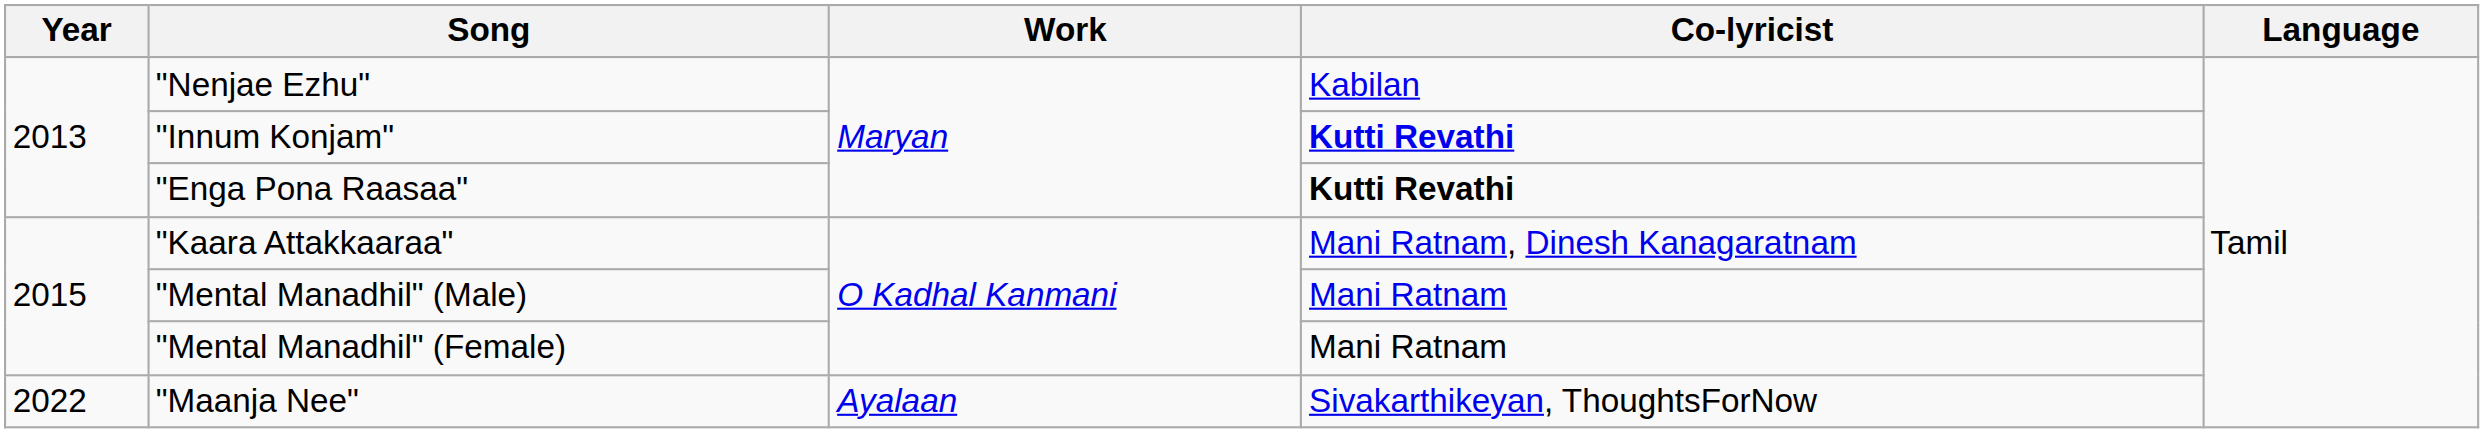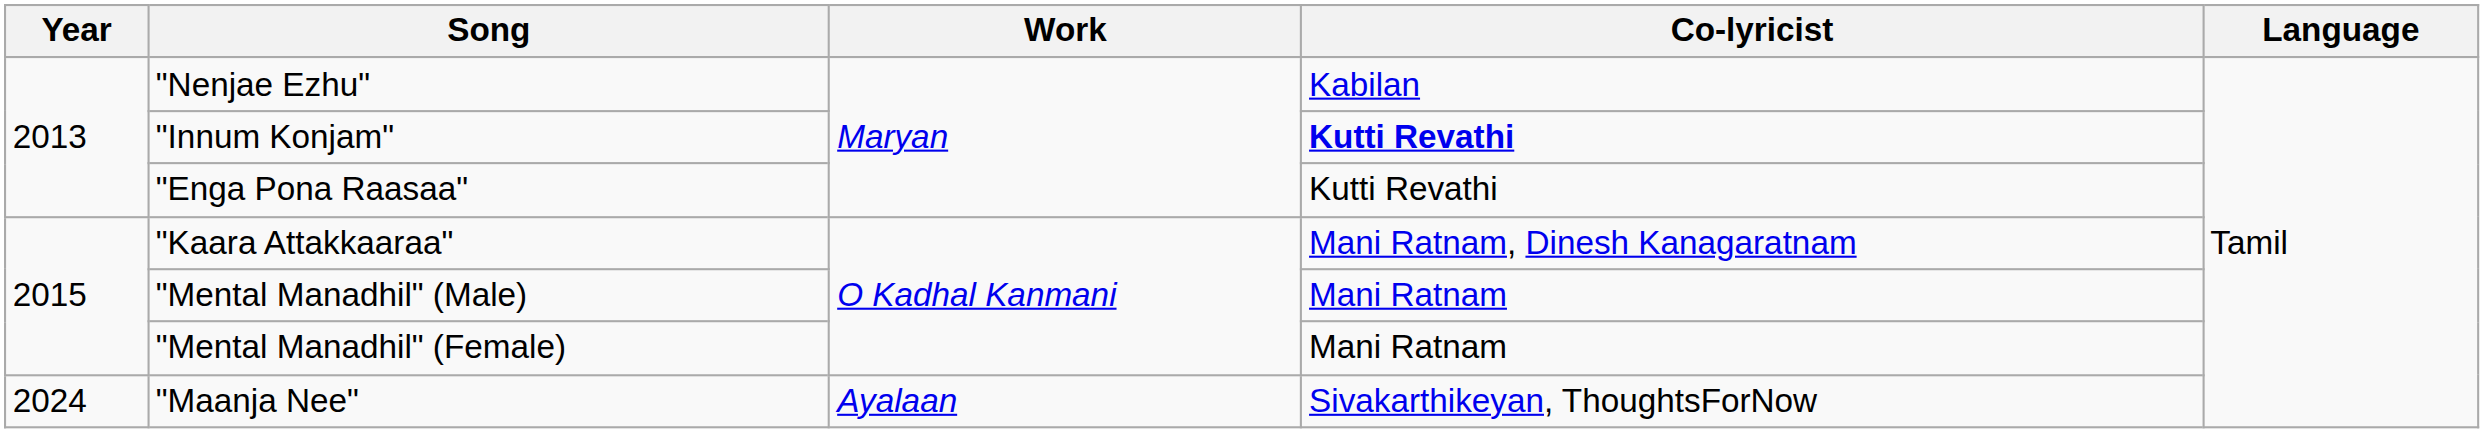"Enga Pona Raasaa" | Co-lyricist: bold -> normal
"Maanja Nee" | Year: 2022 -> 2024
